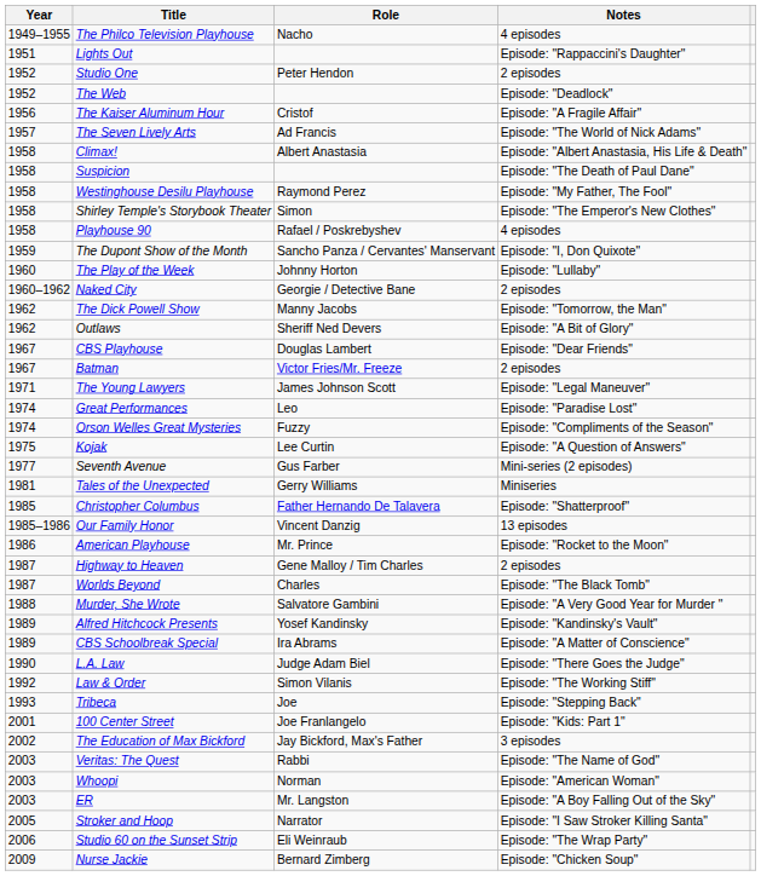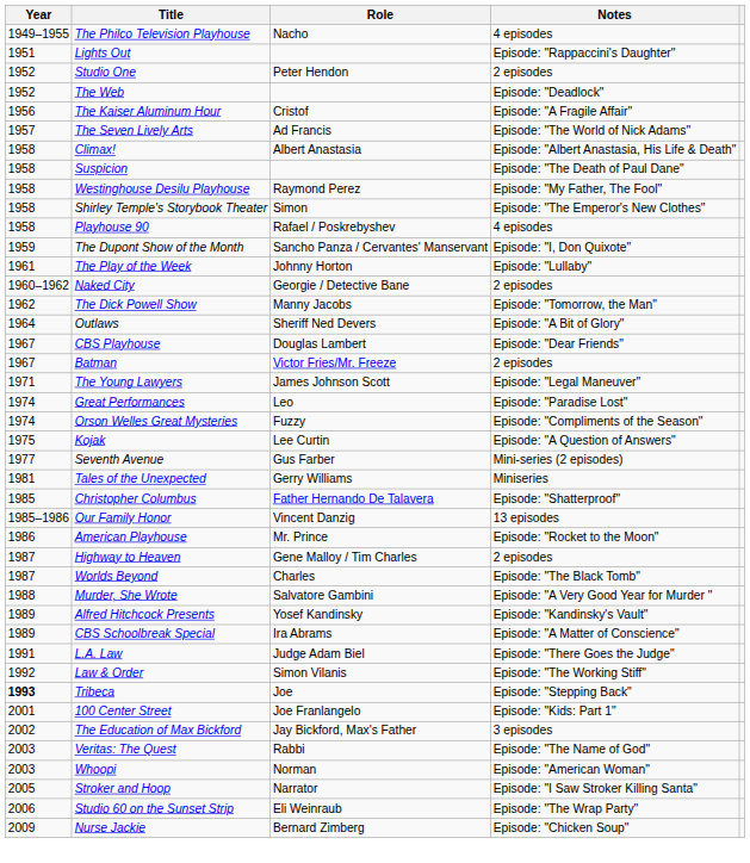The Play of the Week | Year: 1960 -> 1961
Outlaws | Year: 1962 -> 1964
L.A. Law | Year: 1990 -> 1991
Tribeca | Year: normal -> bold
- row: 2003 | ER | Mr. Langston | Episode: "A Boy Falling Out of the Sky"
